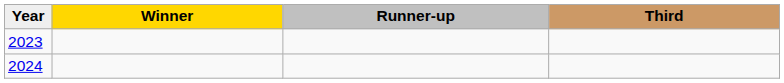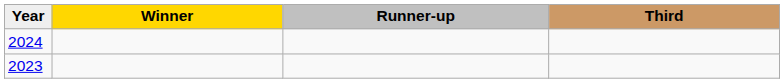rows swapped: 2023 <-> 2024
